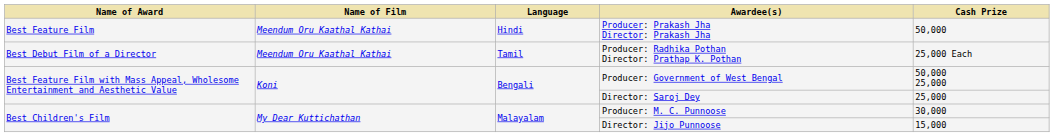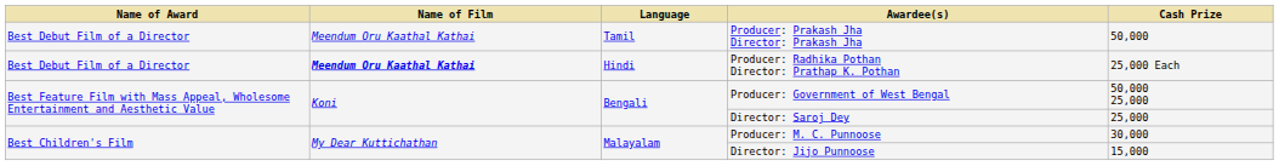Producer: Prakash Jha Director: Prakash Jha | Name of Award: Best Feature Film -> Best Debut Film of a Director
Producer: Prakash Jha Director: Prakash Jha | Language: Hindi -> Tamil
Producer: Radhika Pothan Director: Prathap K. Pothan | Name of Film: normal -> bold
Producer: Radhika Pothan Director: Prathap K. Pothan | Language: Tamil -> Hindi
